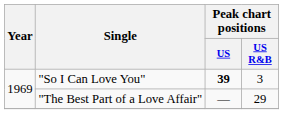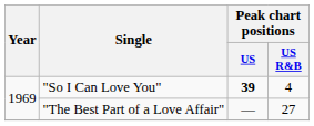"So I Can Love You" | Peak chart positions / US R&B: 3 -> 4
"The Best Part of a Love Affair" | Peak chart positions / US R&B: 29 -> 27
